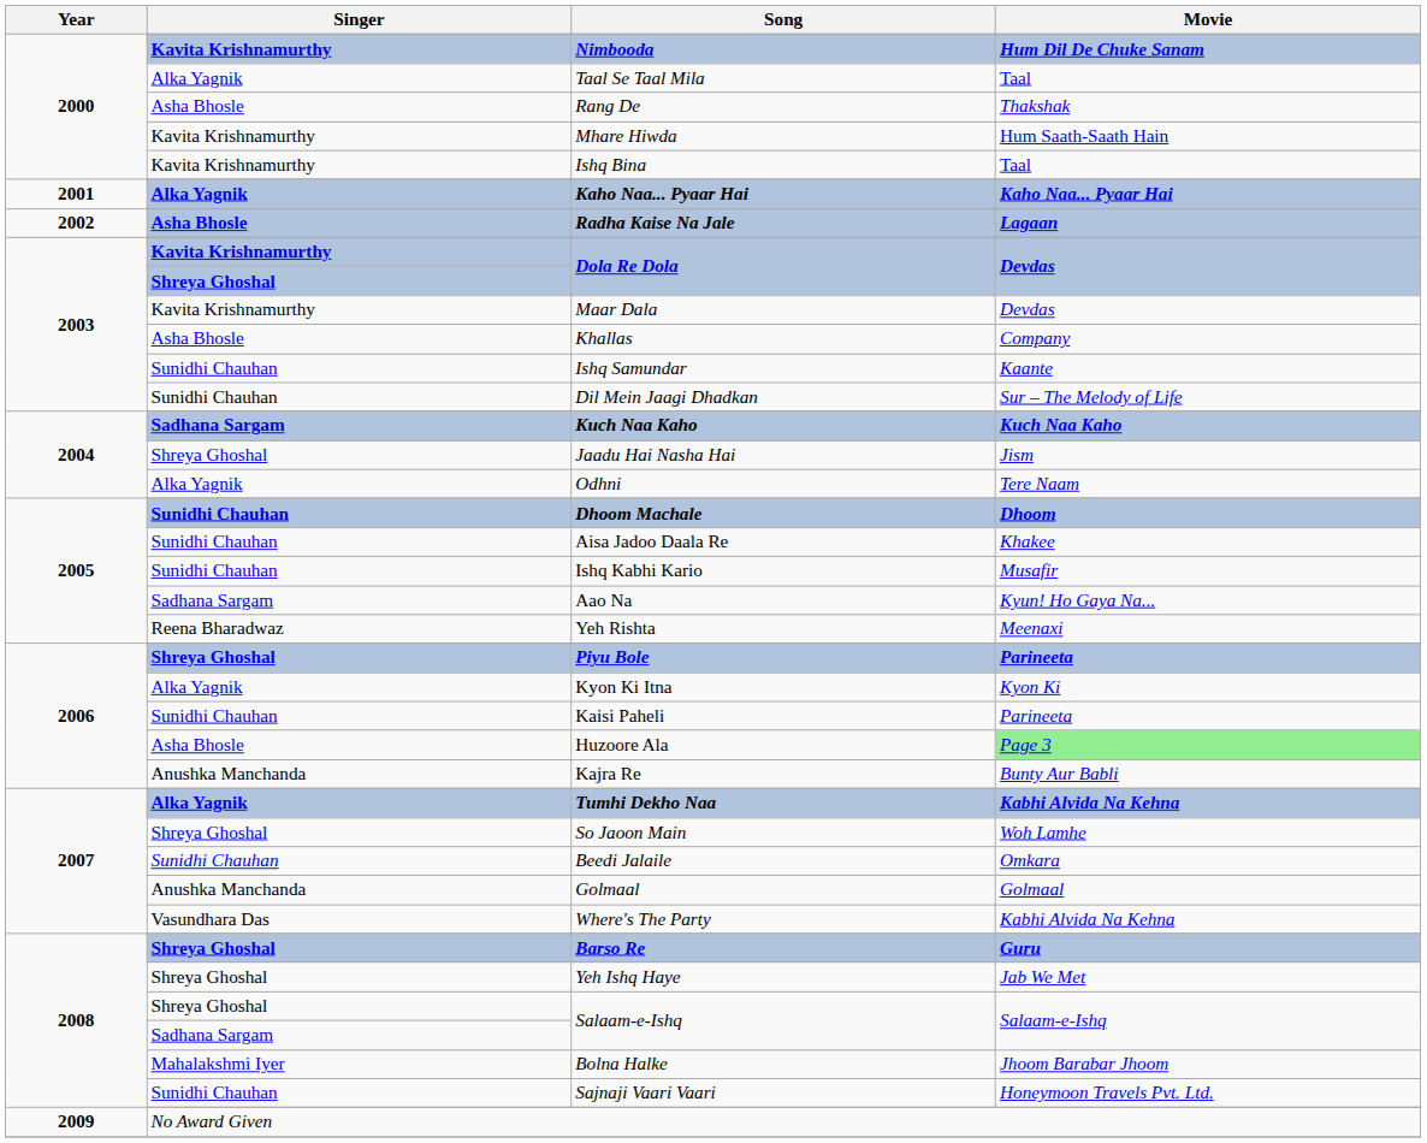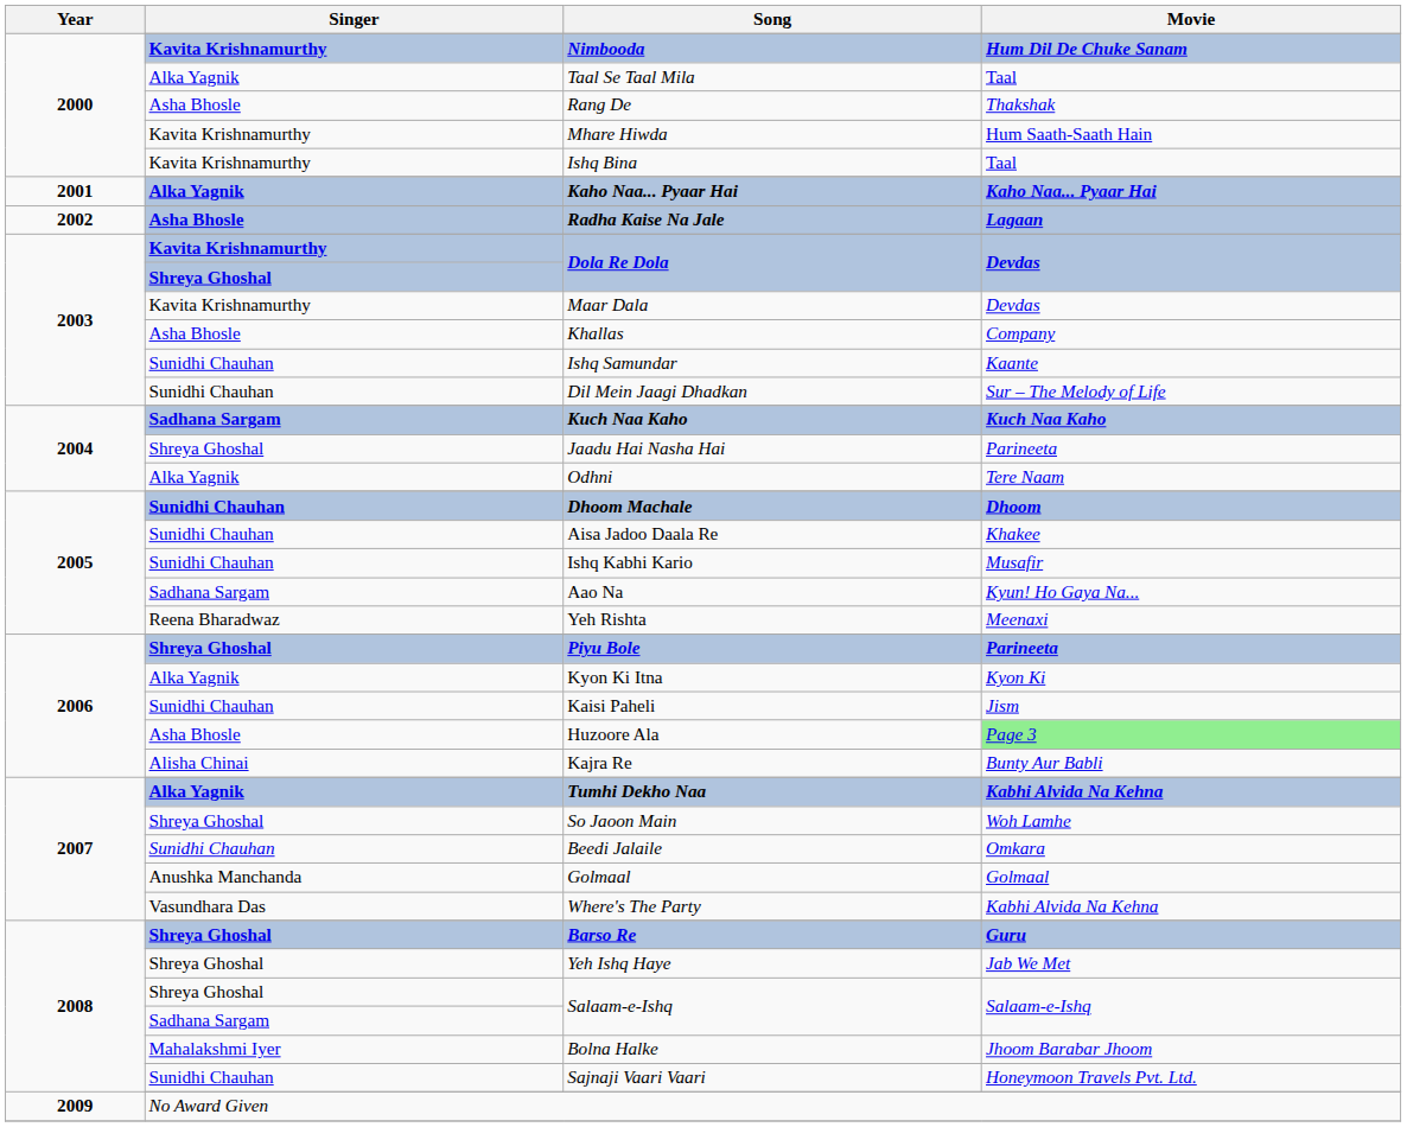Jaadu Hai Nasha Hai | Movie: Jism -> Parineeta
Kaisi Paheli | Movie: Parineeta -> Jism
Kajra Re | Singer: Anushka Manchanda -> Alisha Chinai
